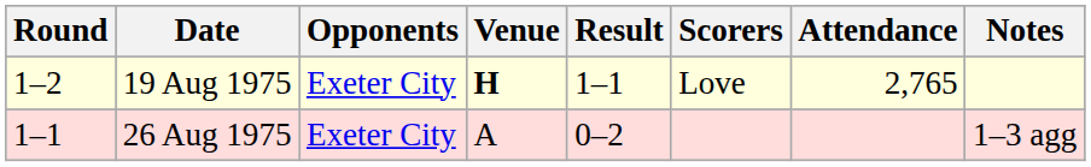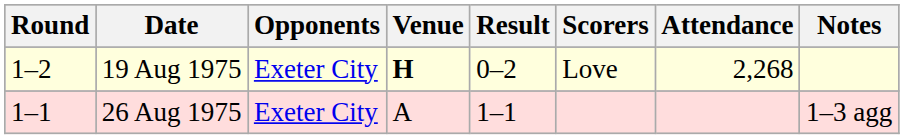19 Aug 1975 | Result: 1–1 -> 0–2
19 Aug 1975 | Attendance: 2,765 -> 2,268
26 Aug 1975 | Result: 0–2 -> 1–1
